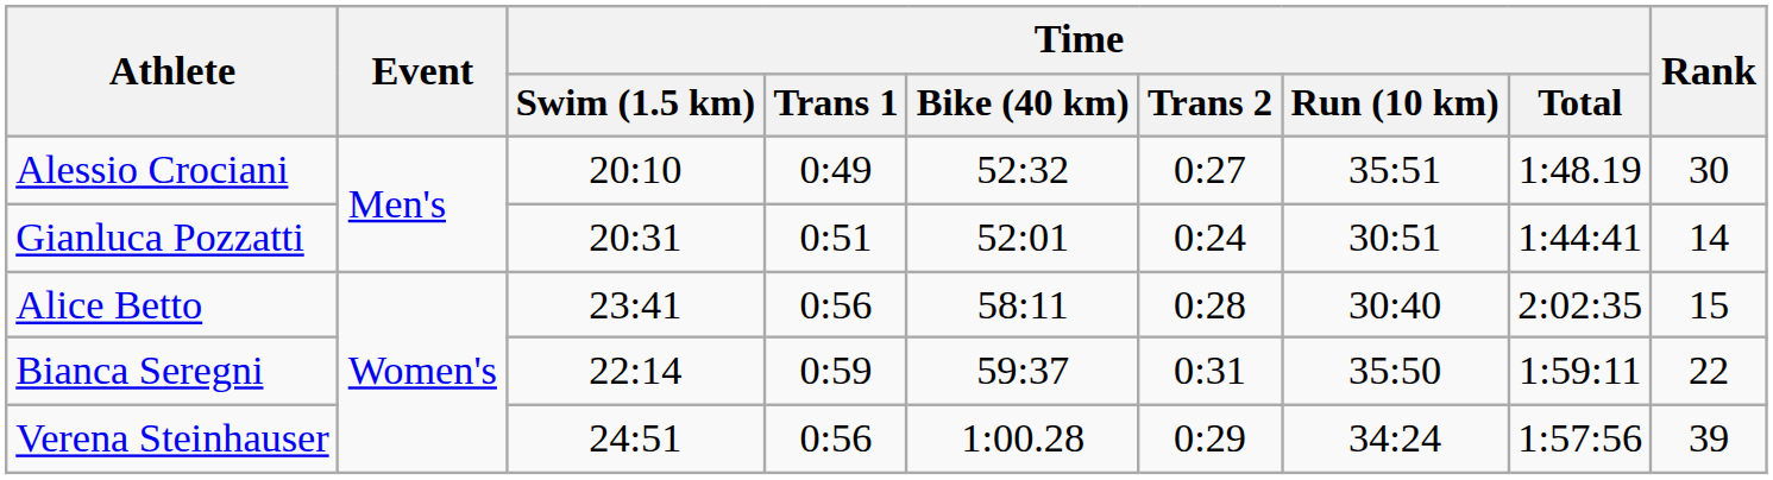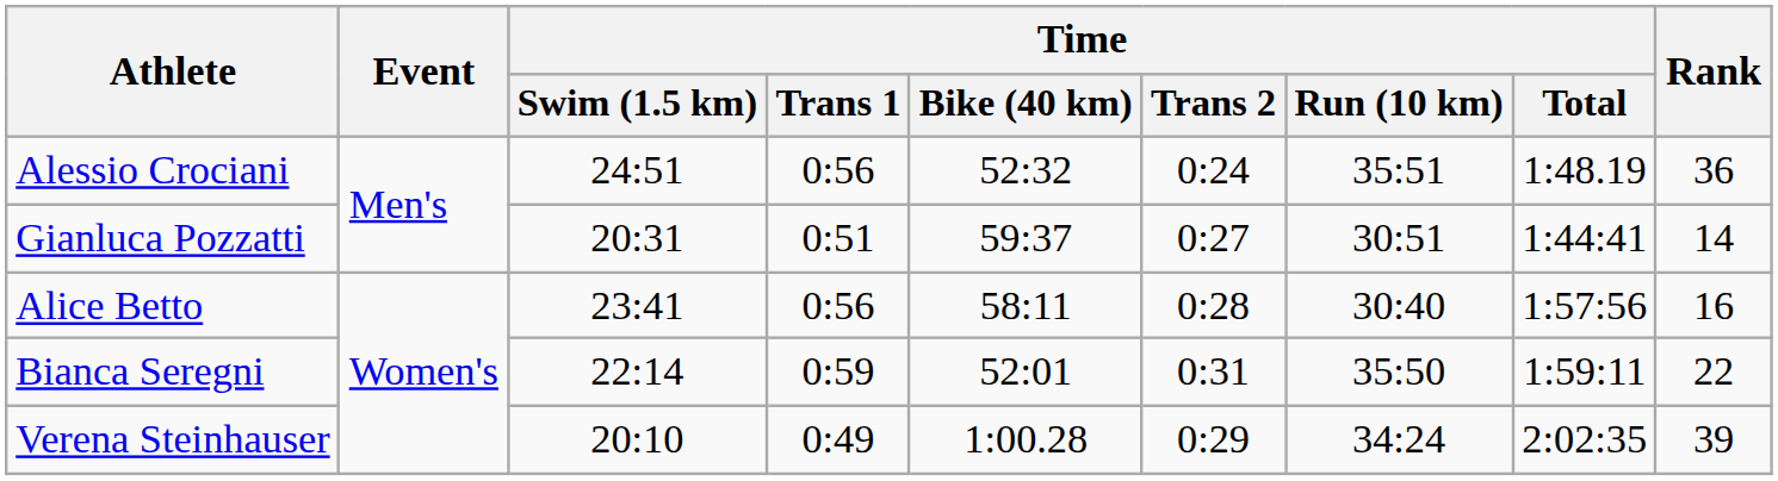Alessio Crociani | Time / Swim (1.5 km): 20:10 -> 24:51
Alessio Crociani | Time / Trans 1: 0:49 -> 0:56
Alessio Crociani | Time / Trans 2: 0:27 -> 0:24
Alessio Crociani | Rank: 30 -> 36
Gianluca Pozzatti | Time / Bike (40 km): 52:01 -> 59:37
Gianluca Pozzatti | Time / Trans 2: 0:24 -> 0:27
Alice Betto | Time / Total: 2:02:35 -> 1:57:56
Alice Betto | Rank: 15 -> 16
Bianca Seregni | Time / Bike (40 km): 59:37 -> 52:01
Verena Steinhauser | Time / Swim (1.5 km): 24:51 -> 20:10
Verena Steinhauser | Time / Trans 1: 0:56 -> 0:49
Verena Steinhauser | Time / Total: 1:57:56 -> 2:02:35
